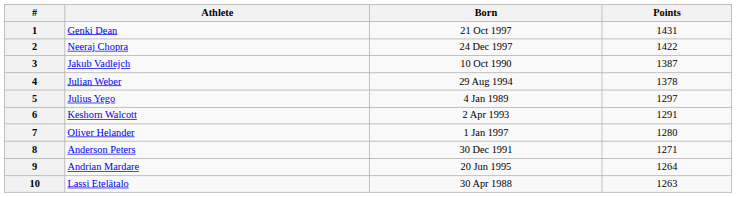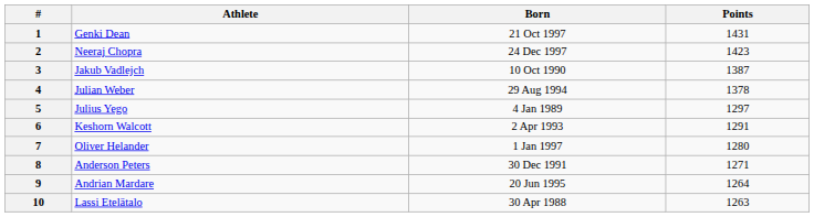2 | Points: 1422 -> 1423
